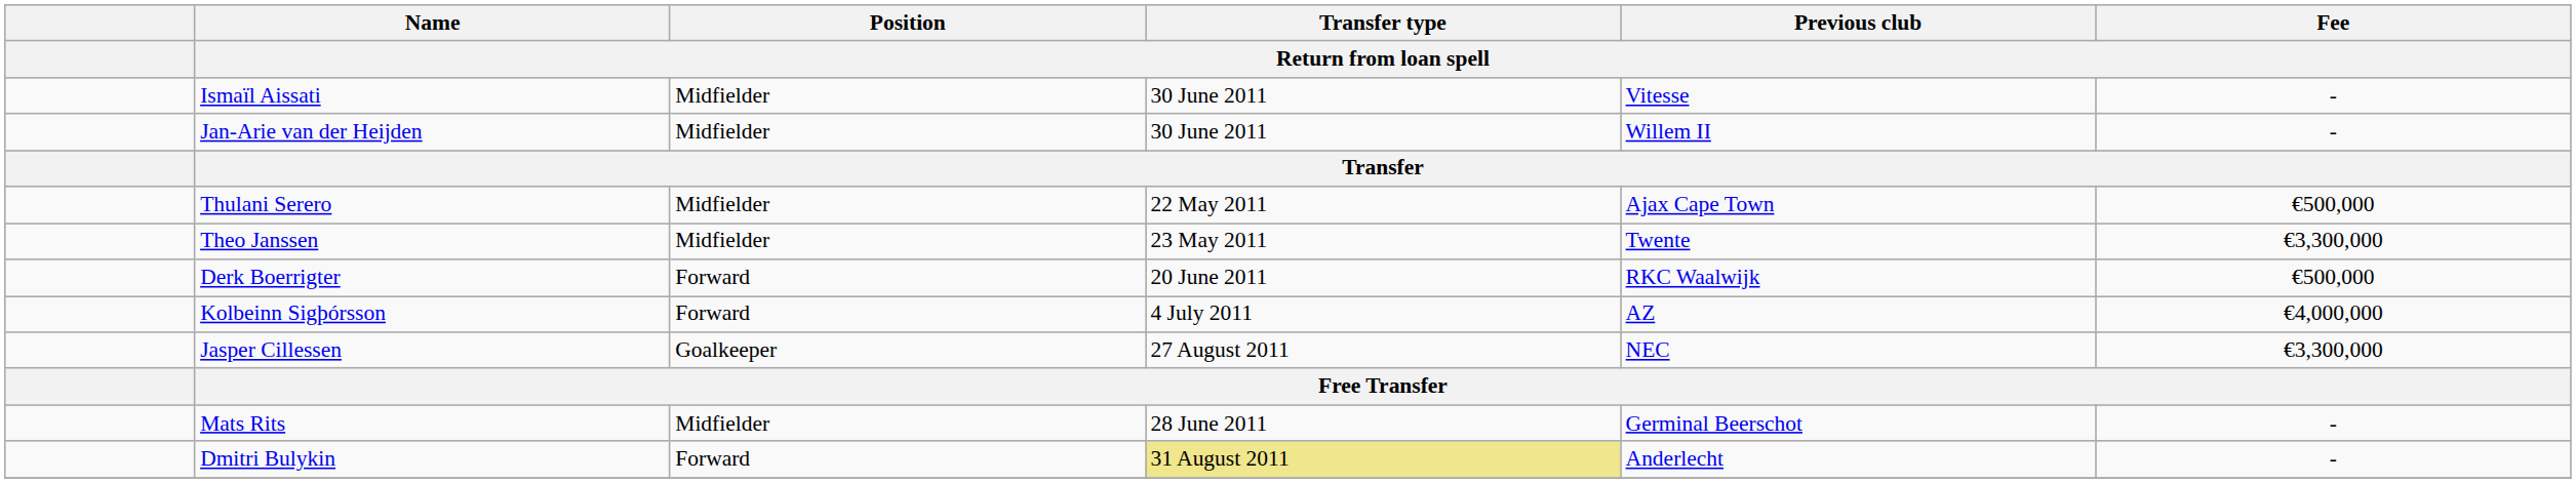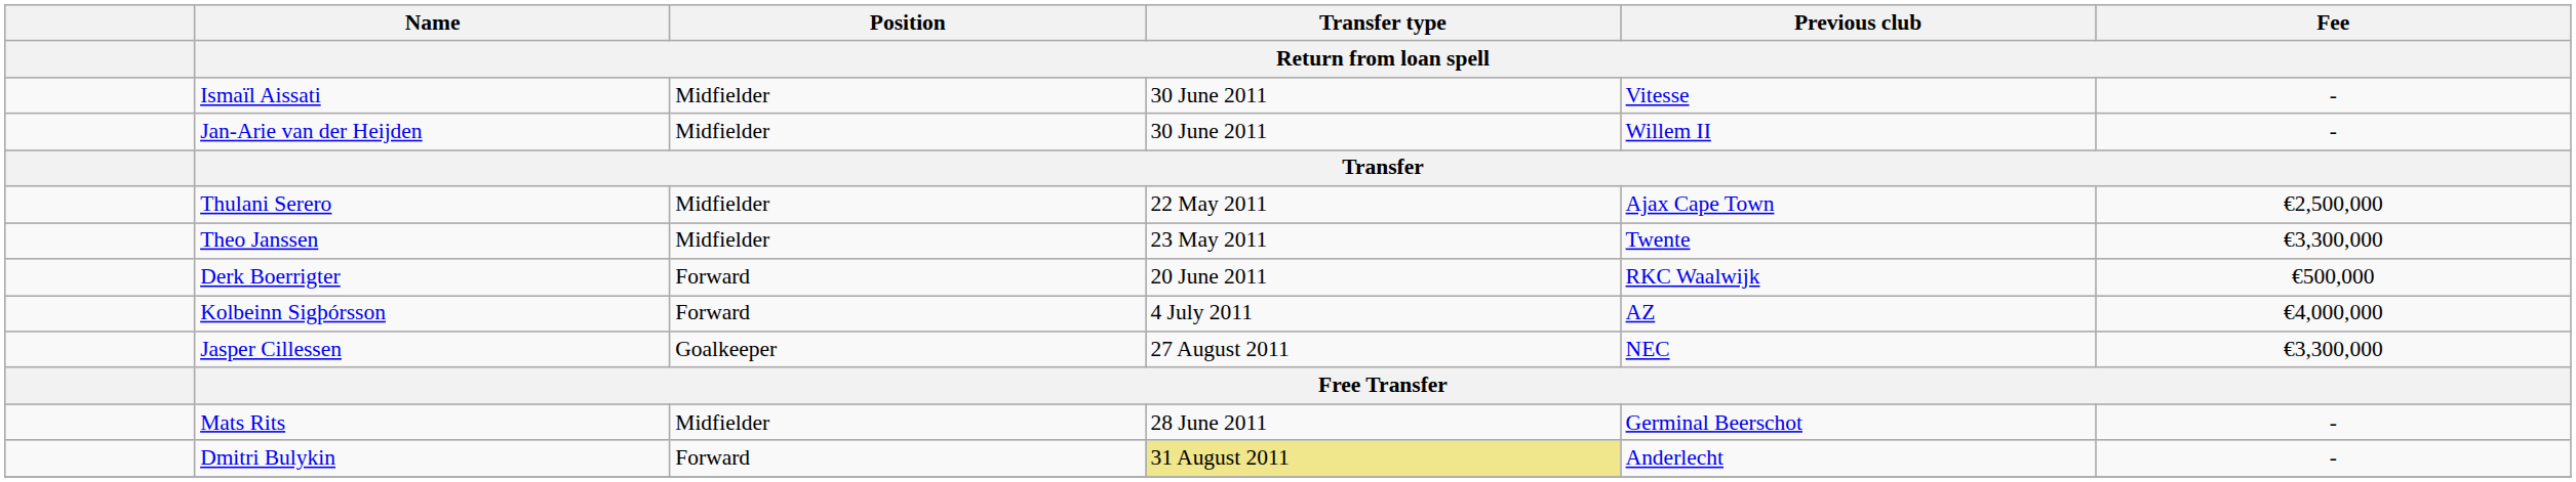Thulani Serero | Fee / Return from loan spell: €500,000 -> €2,500,000
